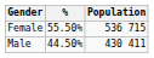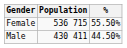columns swapped: Population <-> %
